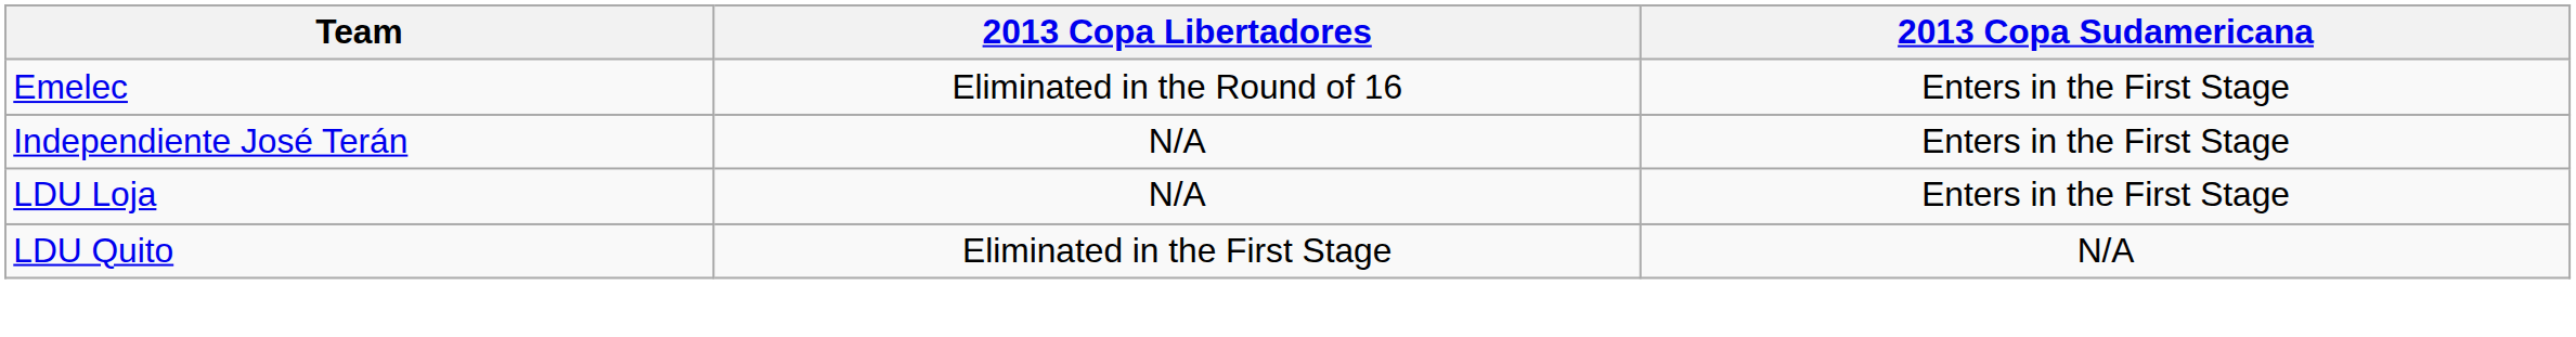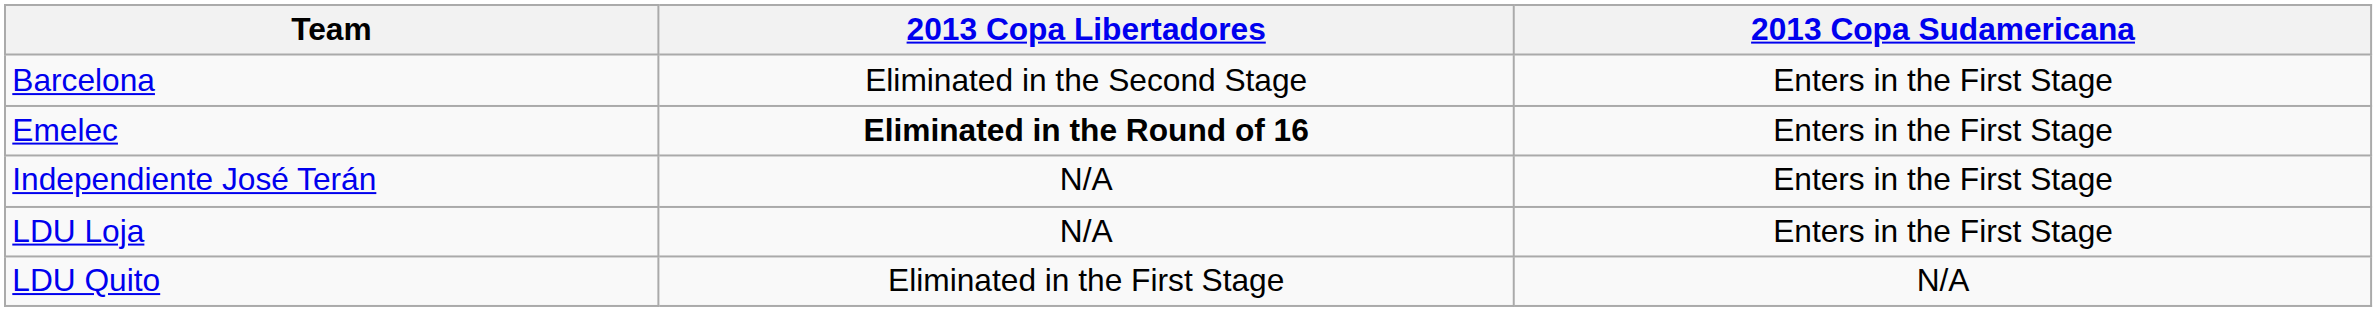+ row: Barcelona | Eliminated in the Second Stage | Enters in the First Stage
Emelec | 2013 Copa Libertadores: normal -> bold
